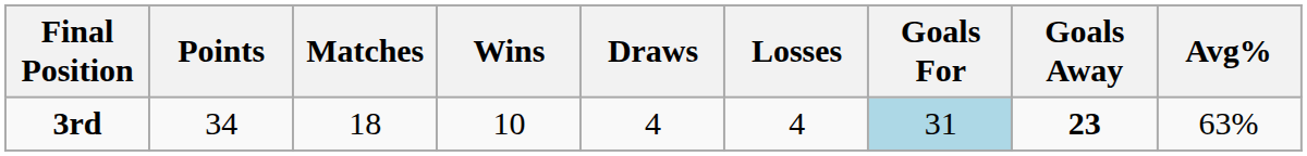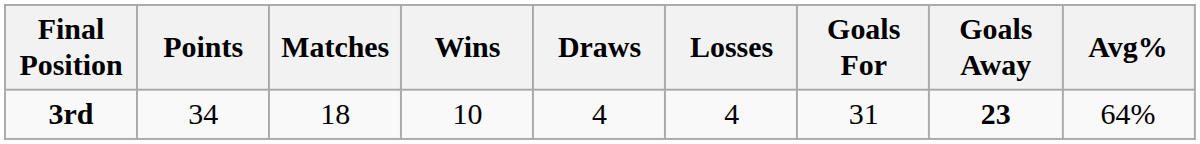3rd | Goals For: lightblue background -> no background
3rd | Avg%: 63% -> 64%
